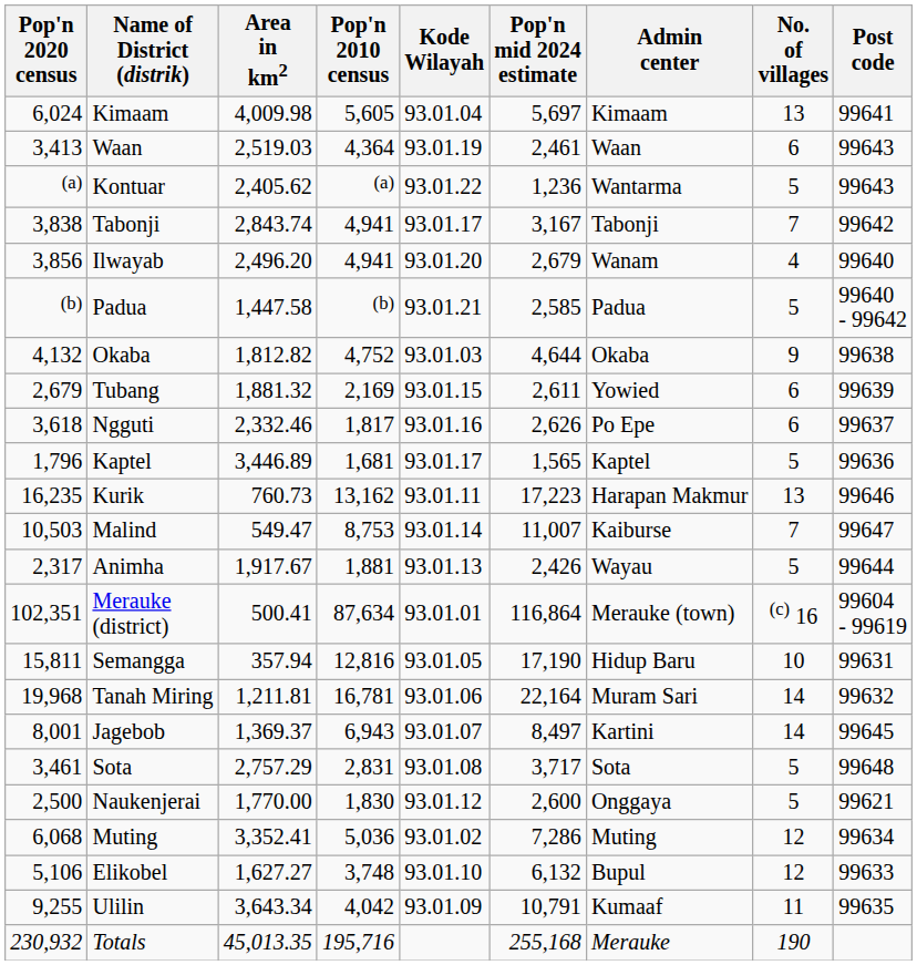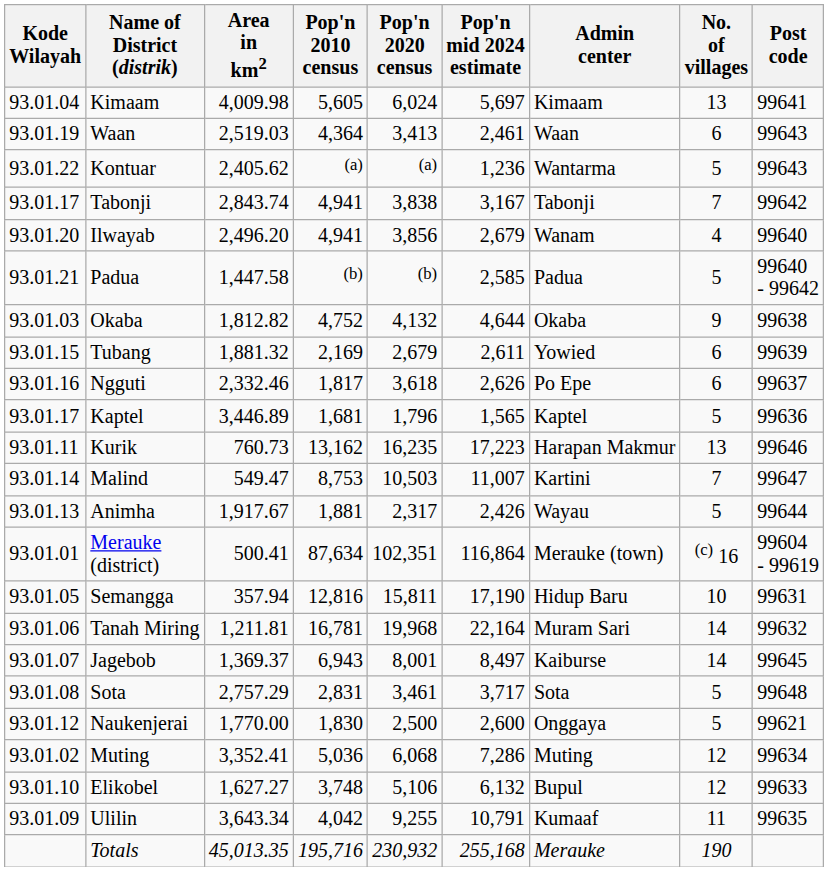columns swapped: Kode Wilayah <-> Pop'n 2020 census
Malind | Admin center: Kaiburse -> Kartini
Jagebob | Admin center: Kartini -> Kaiburse
